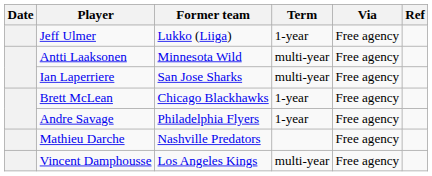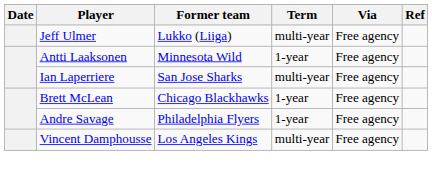Jeff Ulmer | Term: 1-year -> multi-year
Antti Laaksonen | Term: multi-year -> 1-year
- row: Mathieu Darche | Nashville Predators | Free agency
